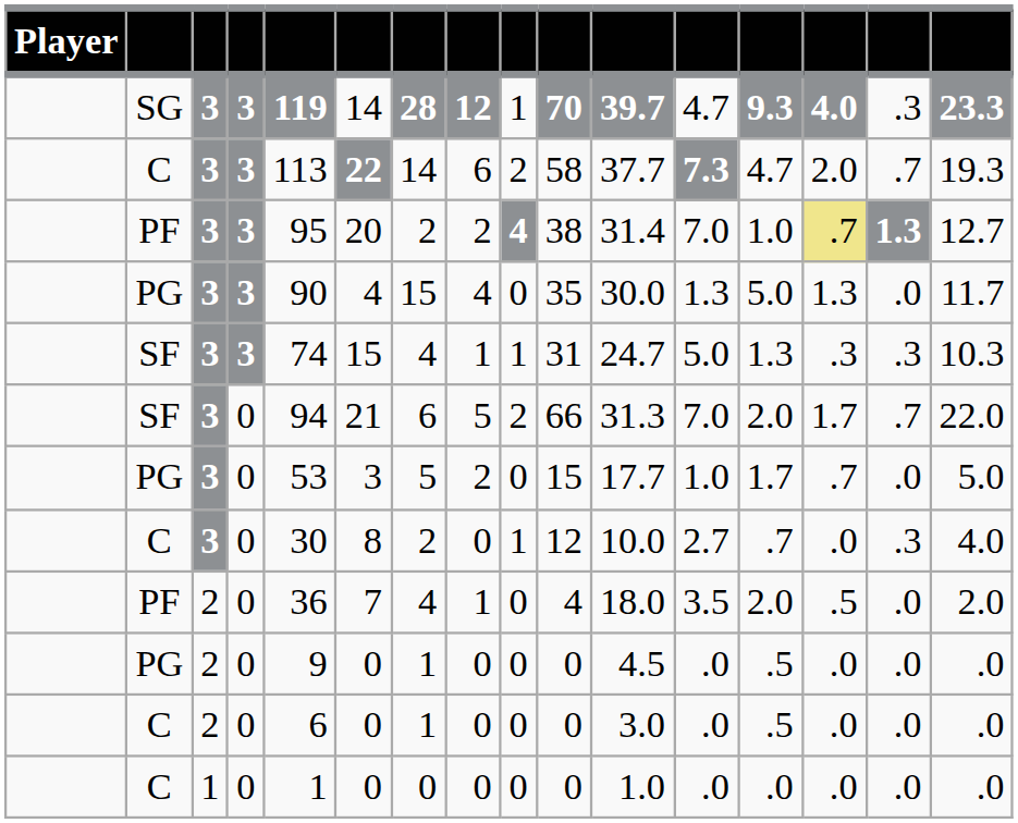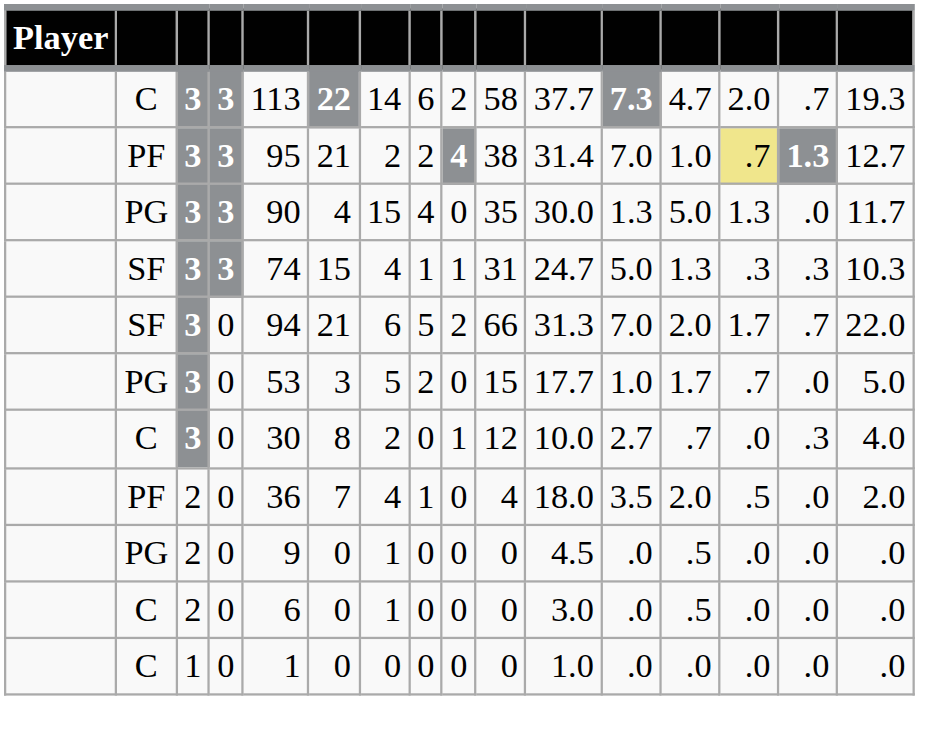- row: SG | 3 | 3 | 119 | 14 | 28 | 12 | 1 | 70 | 39.7 | 4.7 | 9.3 | 4.0 | .3 | 23.3
PF / 3 | column 6: 20 -> 21
